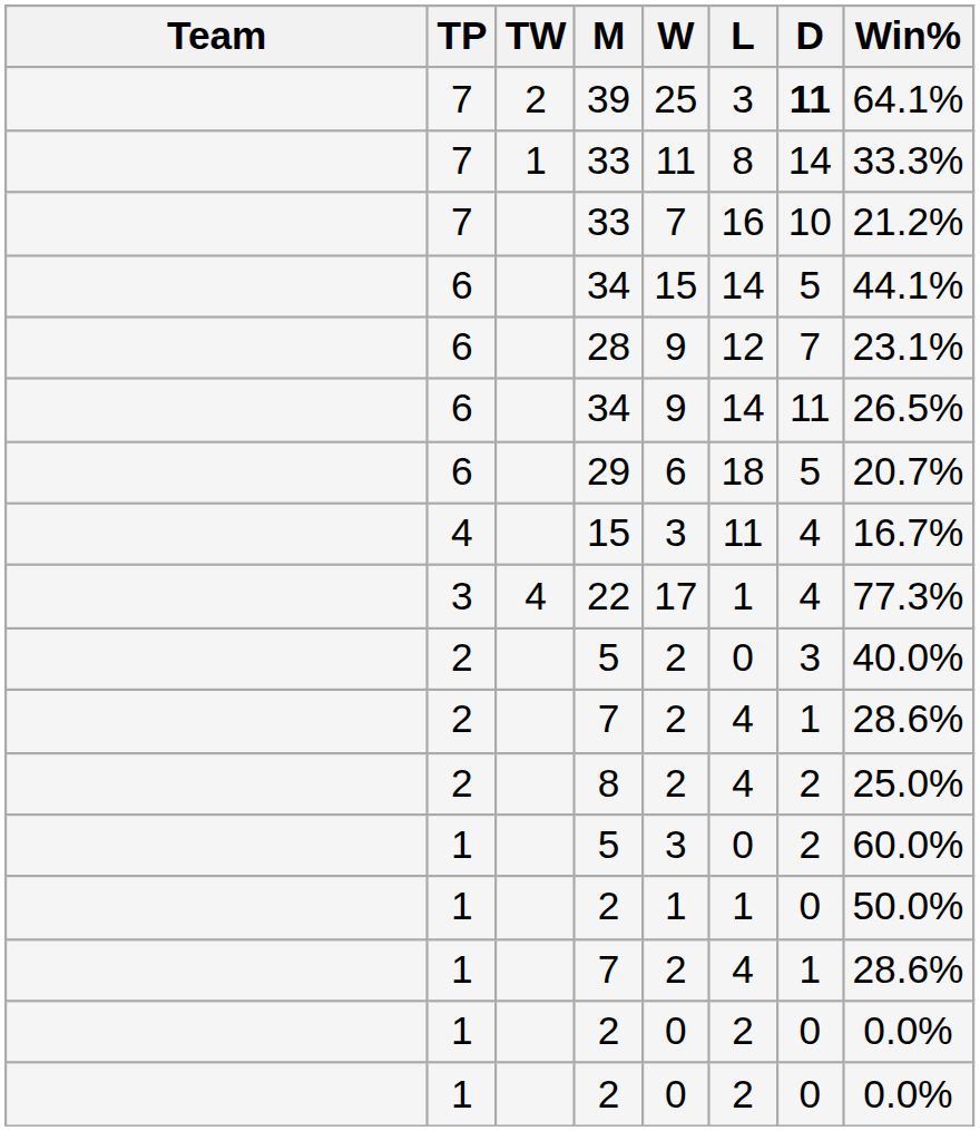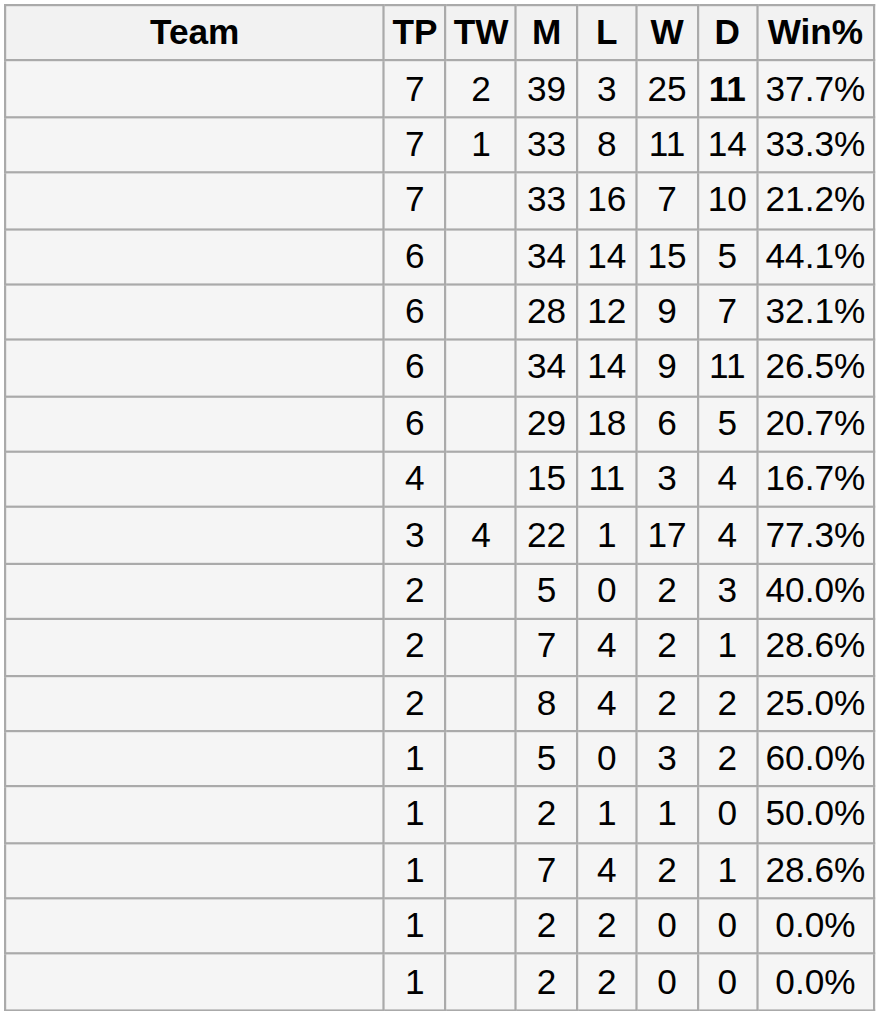columns swapped: W <-> L
39 | Win%: 64.1% -> 37.7%
28 | Win%: 23.1% -> 32.1%
